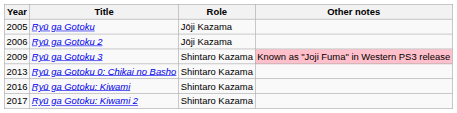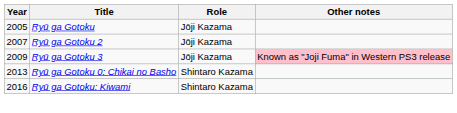Ryū ga Gotoku 2 | Year: 2006 -> 2007
Ryū ga Gotoku 3 | Role: Shintaro Kazama -> Jōji Kazama
- row: 2017 | Ryū ga Gotoku: Kiwami 2 | Shintaro Kazama
